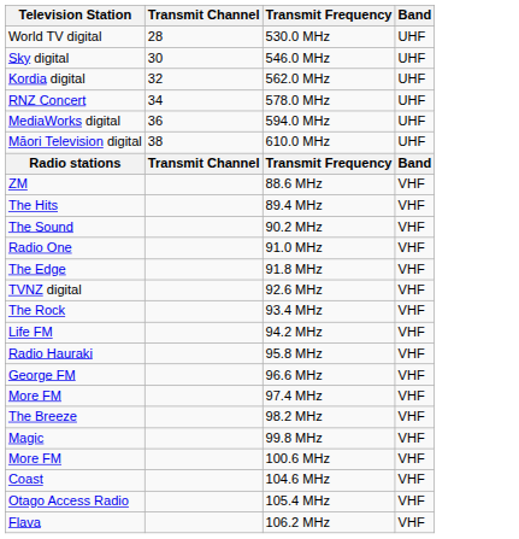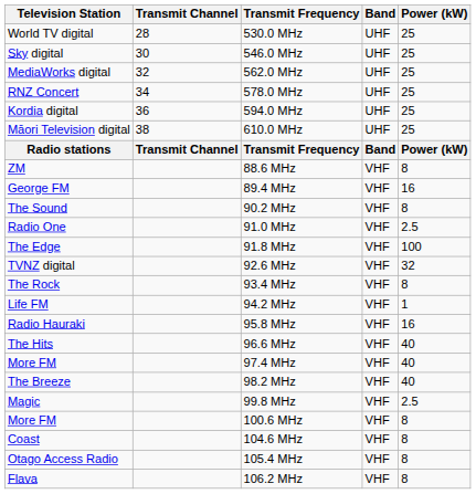+ column: Power (kW) | 25 | 25 | 25 | 25 | 25 | 25 | Power (kW) | 8 | 16 | 8 | 2.5 | 100 | 32 | 8 | 1 | 16 | 40 | 40 | 40 | 2.5 | 8 | 8 | 8 | 8
562.0 MHz | Television Station: Kordia digital -> MediaWorks digital
594.0 MHz | Television Station: MediaWorks digital -> Kordia digital
89.4 MHz | Television Station: The Hits -> George FM
96.6 MHz | Television Station: George FM -> The Hits
